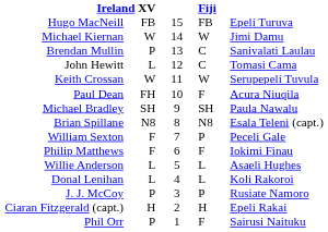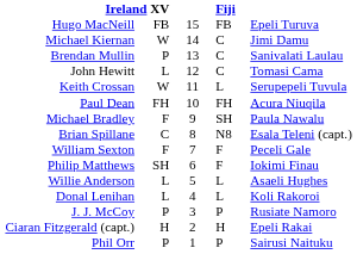Michael Kiernan | column 4: W -> C
Keith Crossan | column 4: W -> L
Paul Dean | column 4: F -> FH
Michael Bradley | column 2: SH -> F
Brian Spillane | column 2: N8 -> C
William Sexton | column 4: P -> F
Philip Matthews | column 2: F -> SH
Phil Orr | column 4: F -> P
